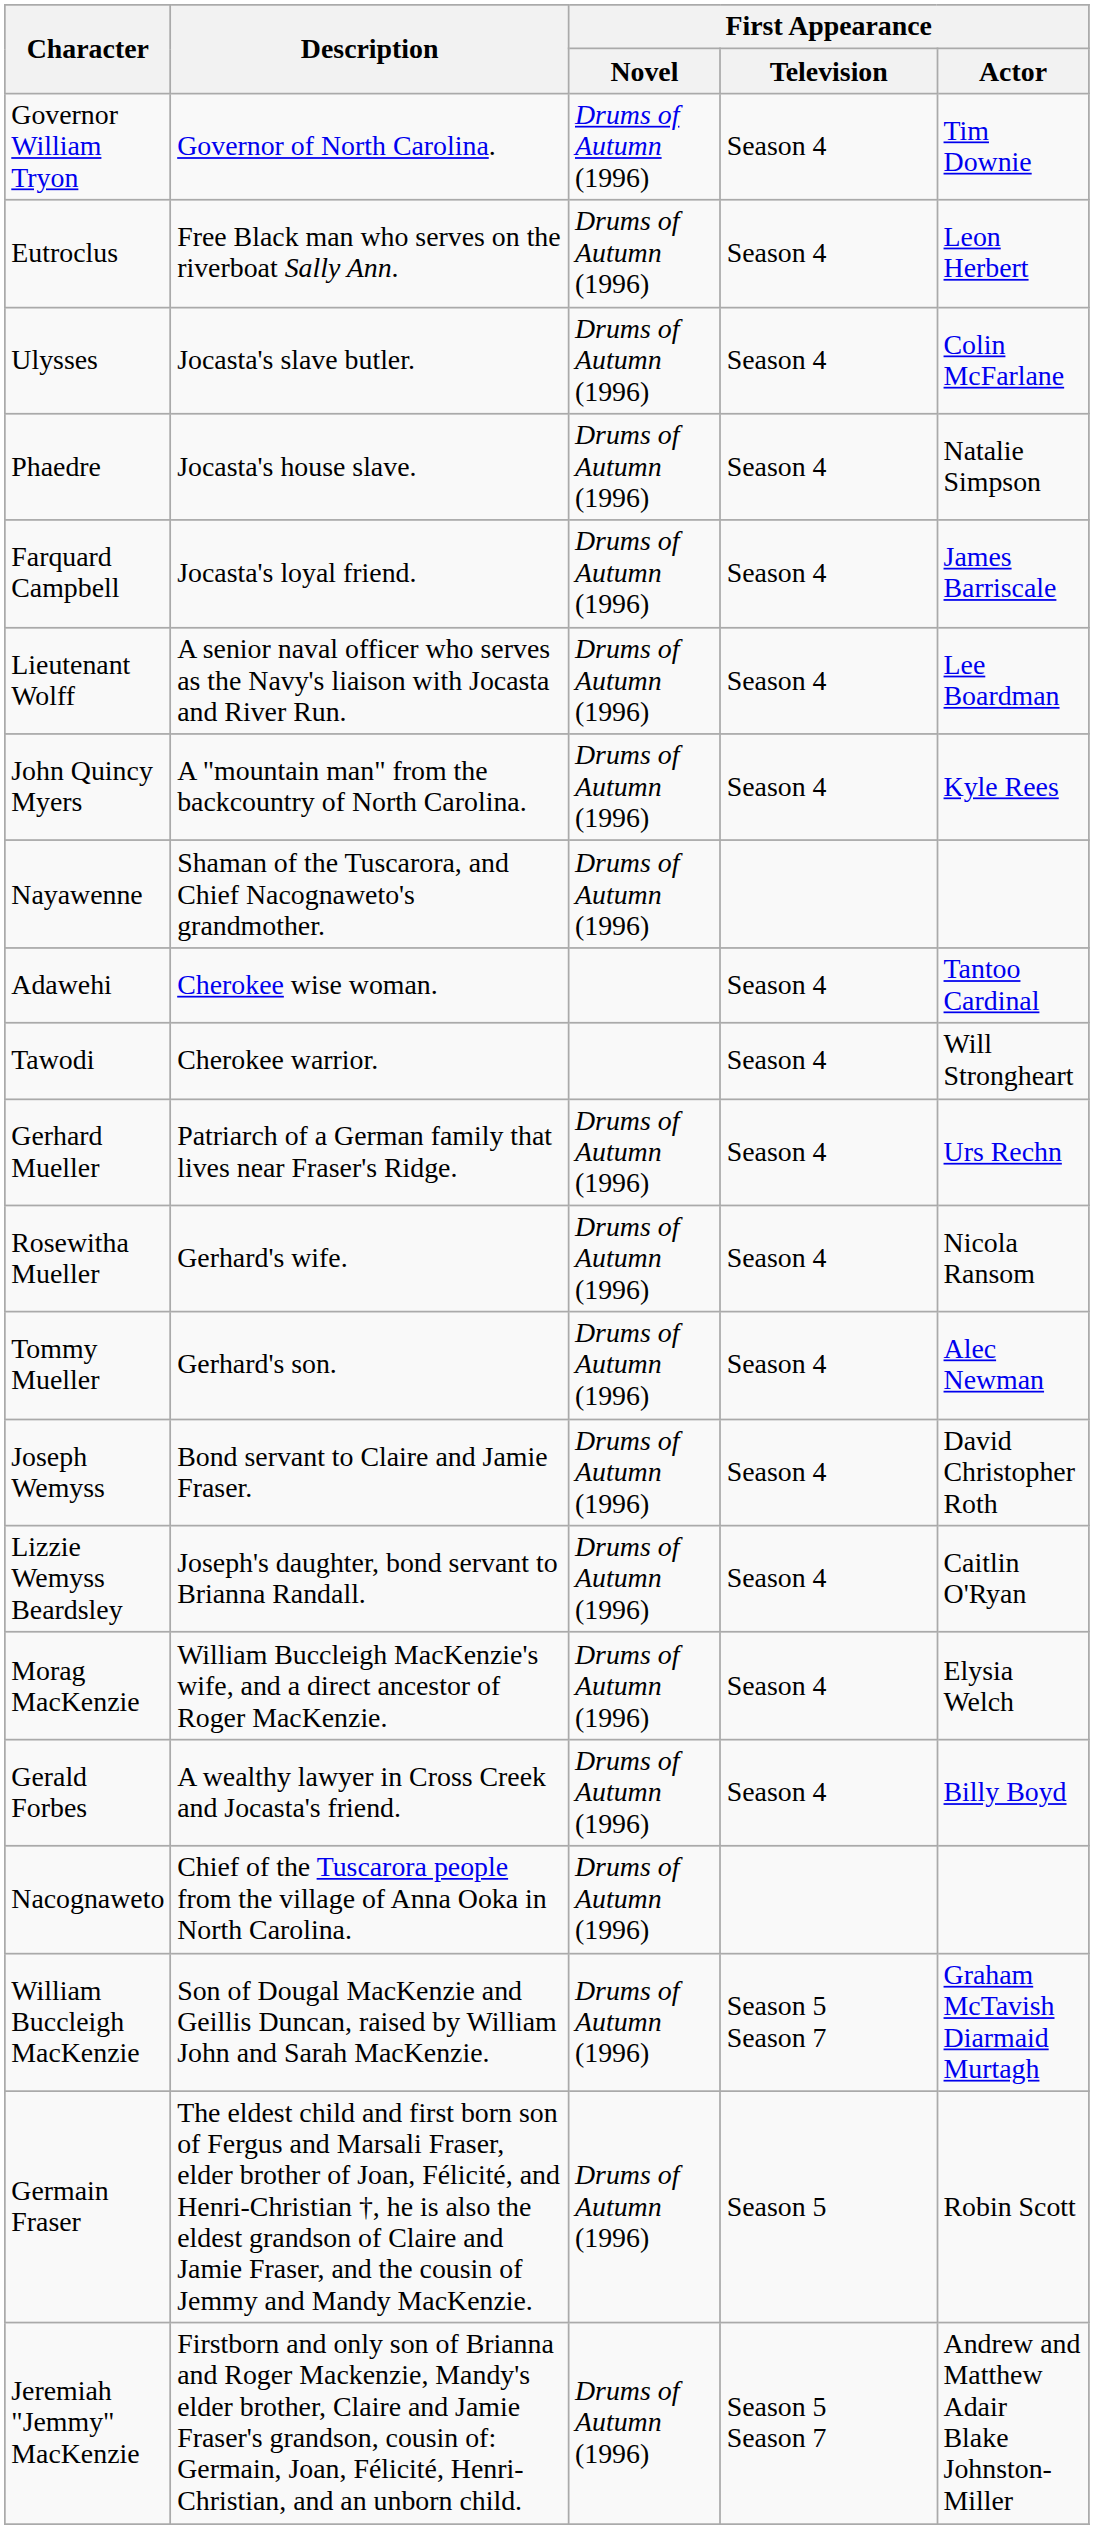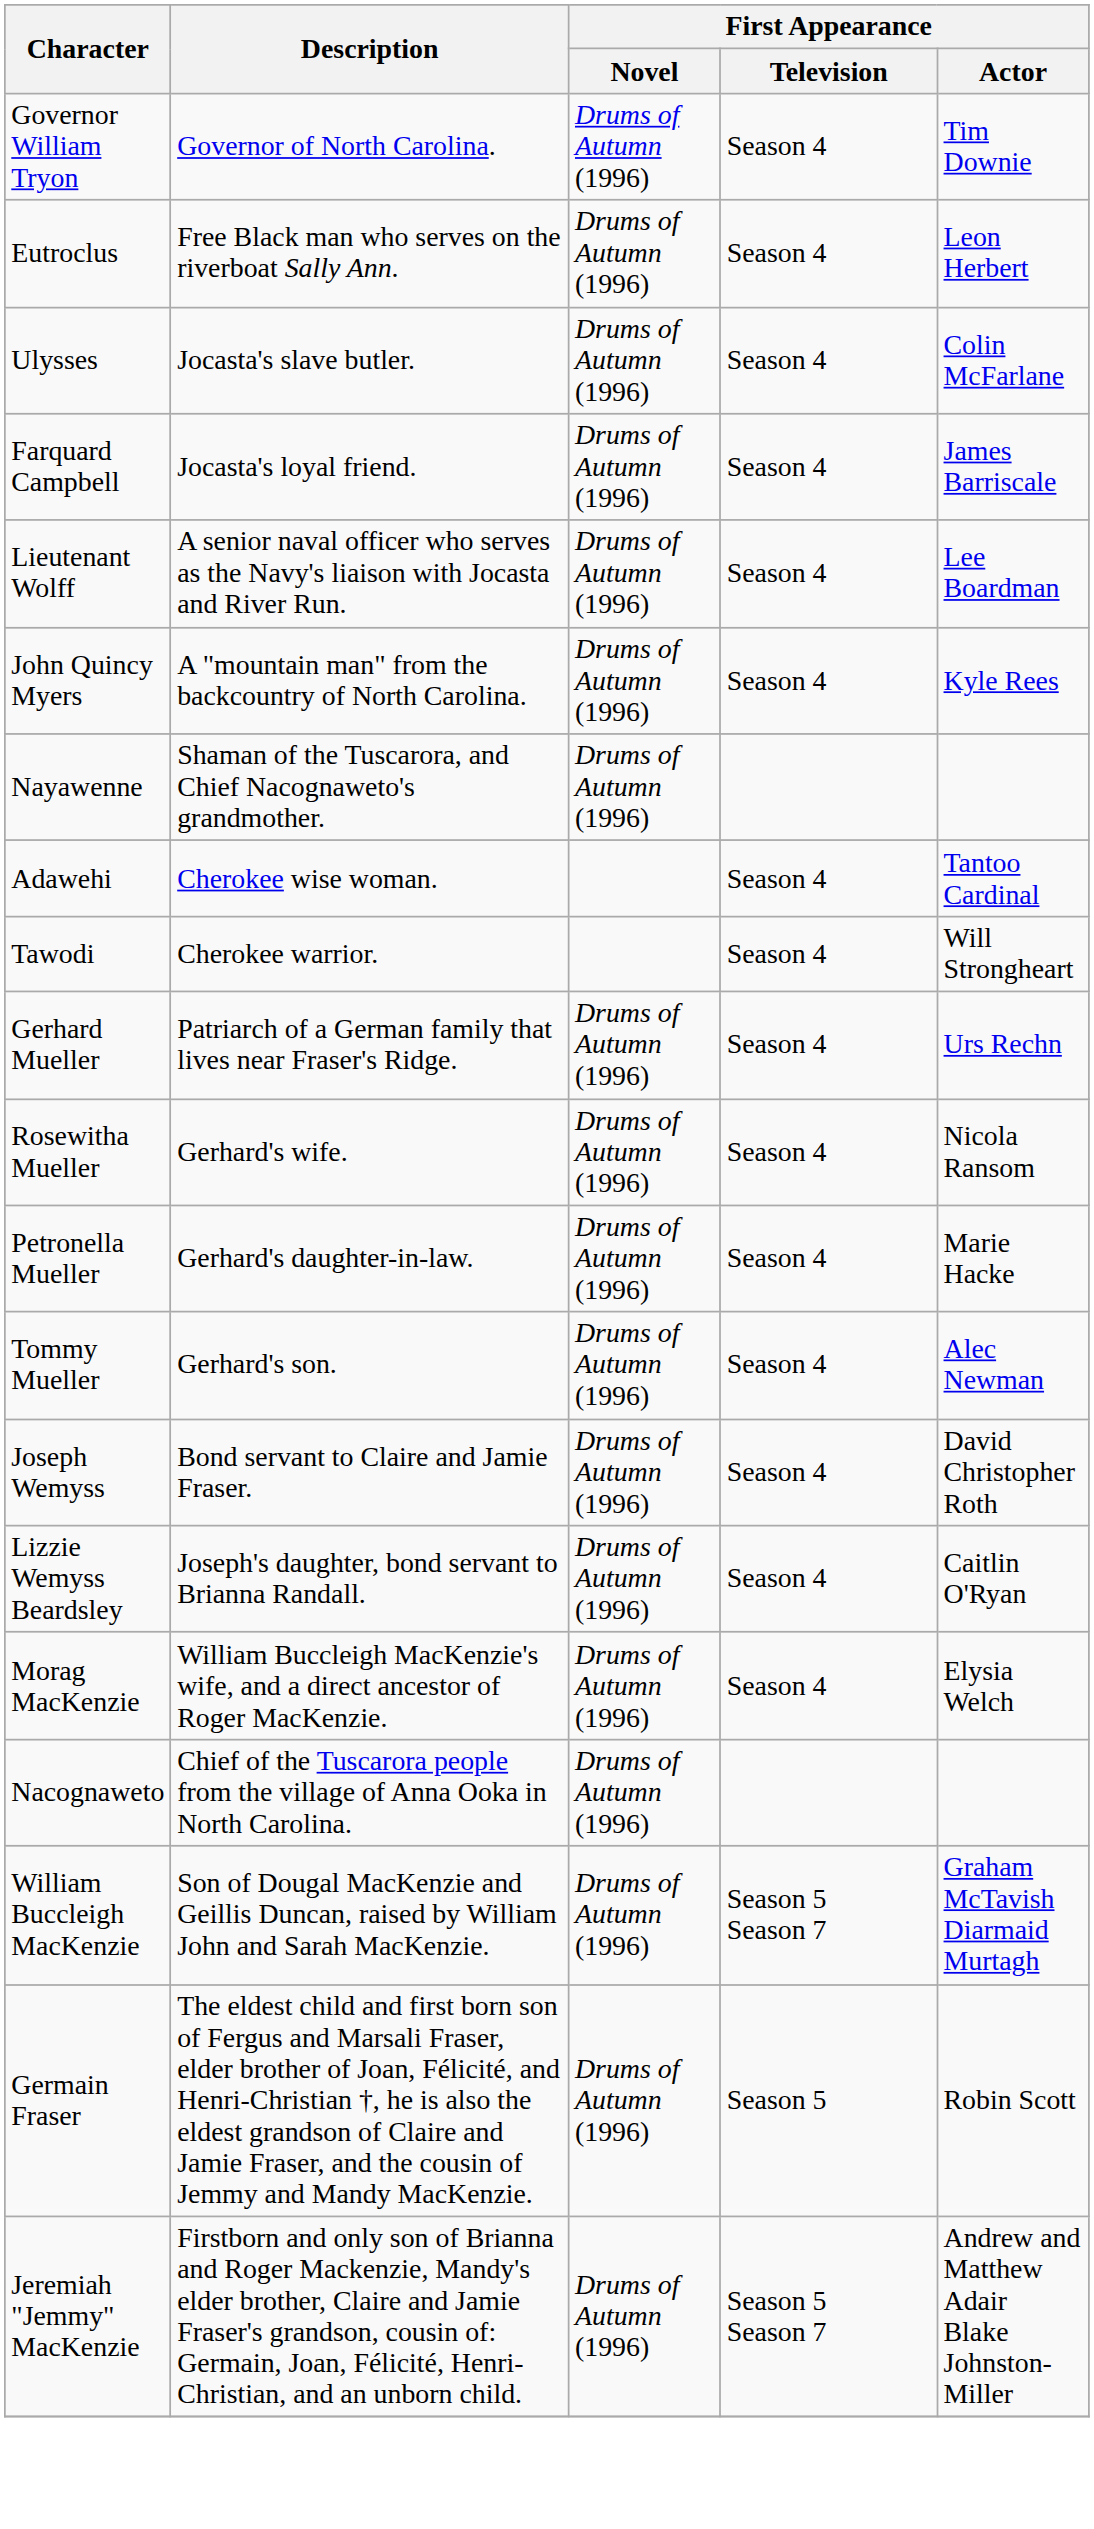- row: Phaedre | Jocasta's house slave. | Drums of Autumn (1996) | Season 4 | Natalie Simpson
+ row: Petronella Mueller | Gerhard's daughter-in-law. | Drums of Autumn (1996) | Season 4 | Marie Hacke
- row: Gerald Forbes | A wealthy lawyer in Cross Creek and Jocasta's friend. | Drums of Autumn (1996) | Season 4 | Billy Boyd
